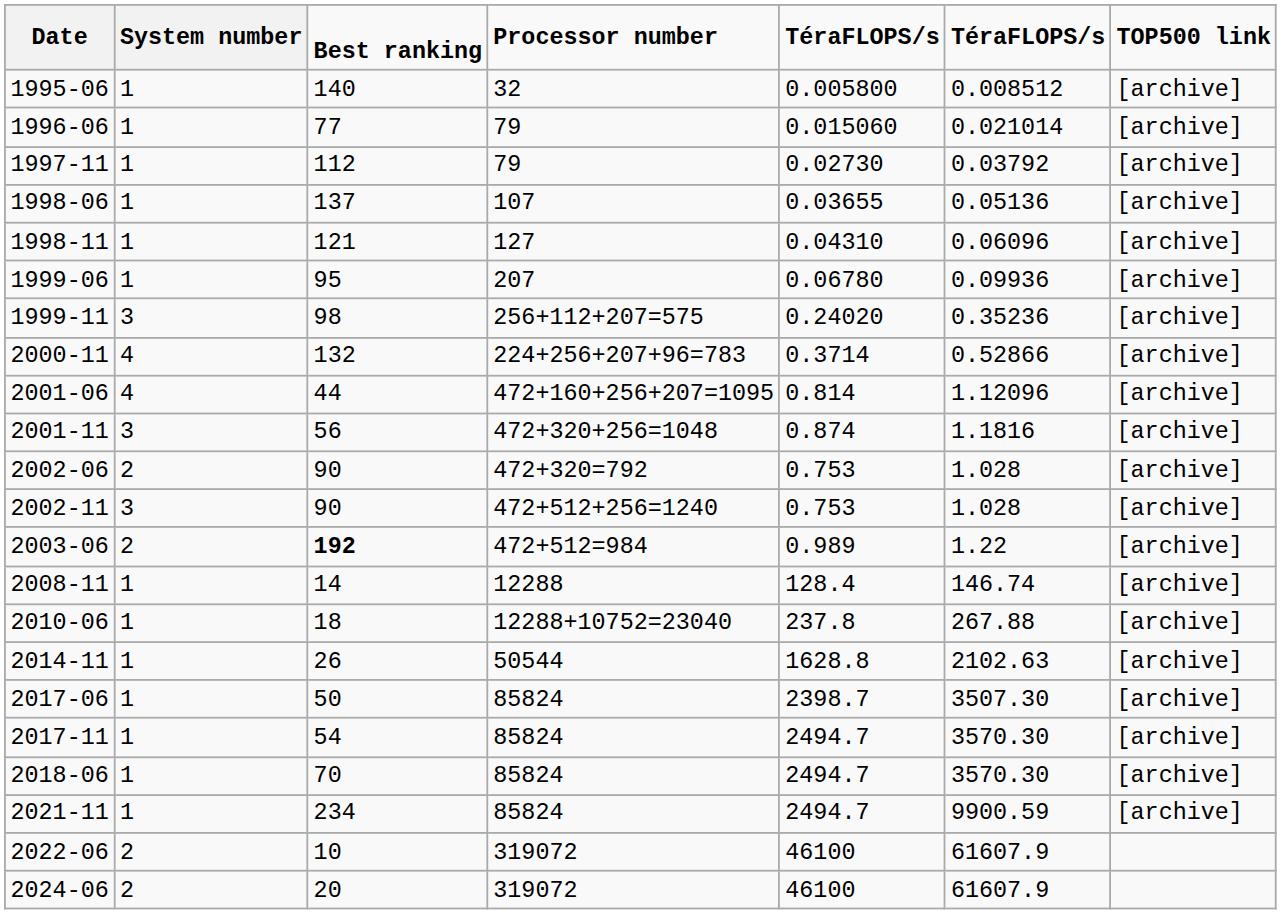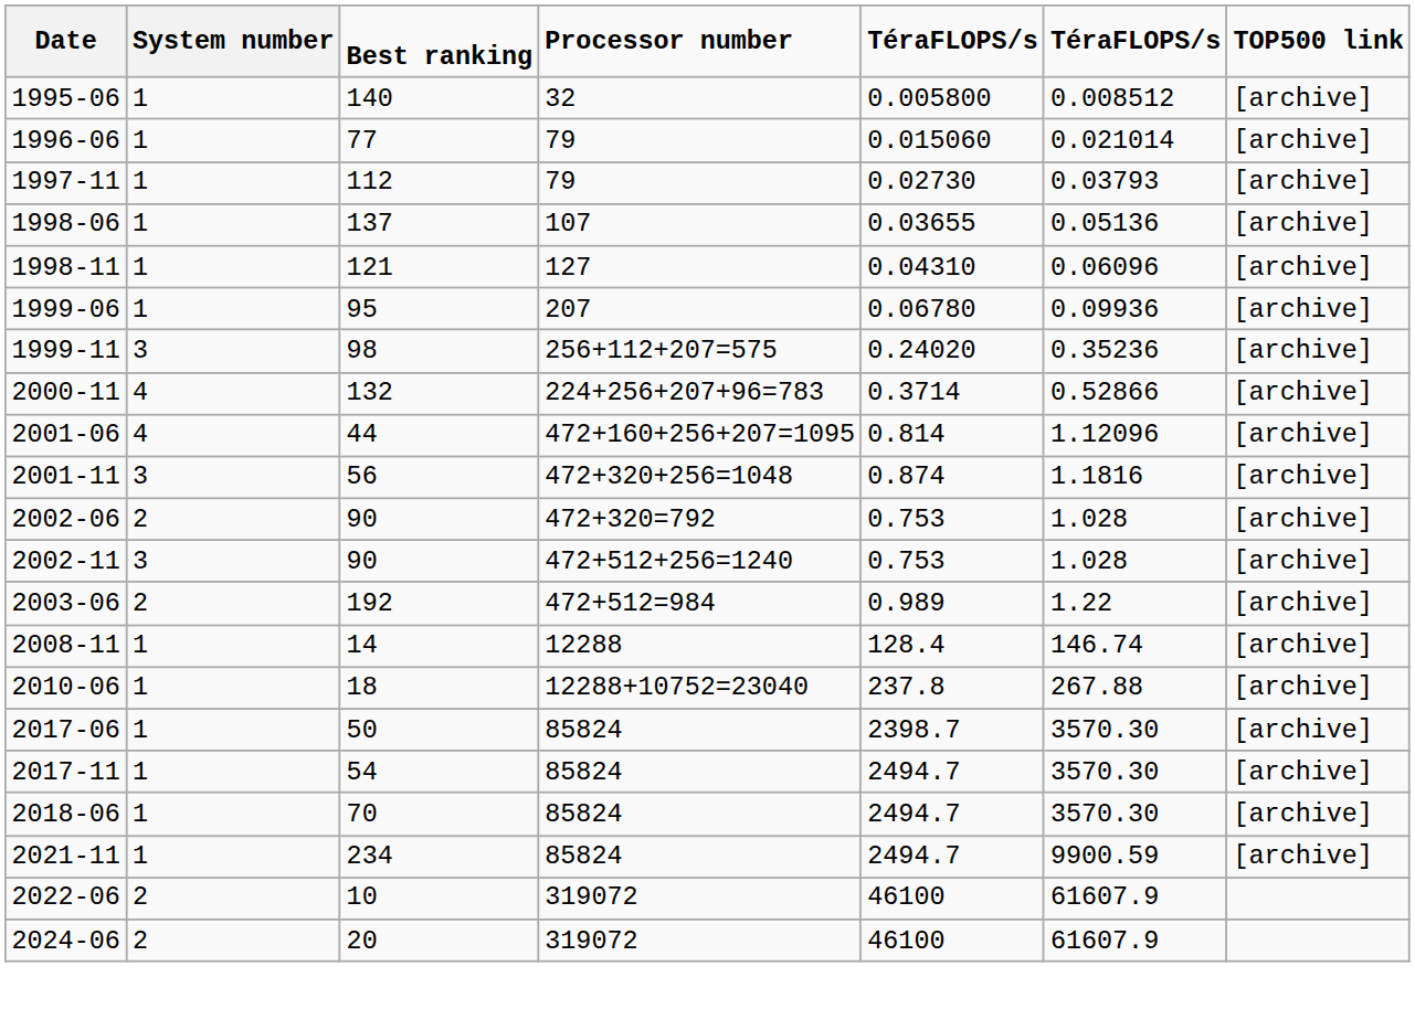1997-11 | column 6: 0.03792 -> 0.03793
2003-06 | column 3: bold -> normal
- row: 2014-11 | 1 | 26 | 50544 | 1628.8 | 2102.63 | [archive]
2017-06 | column 6: 3507.30 -> 3570.30
